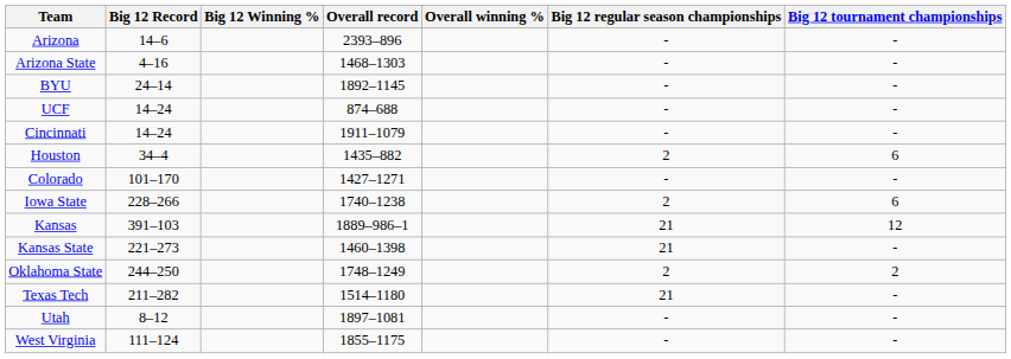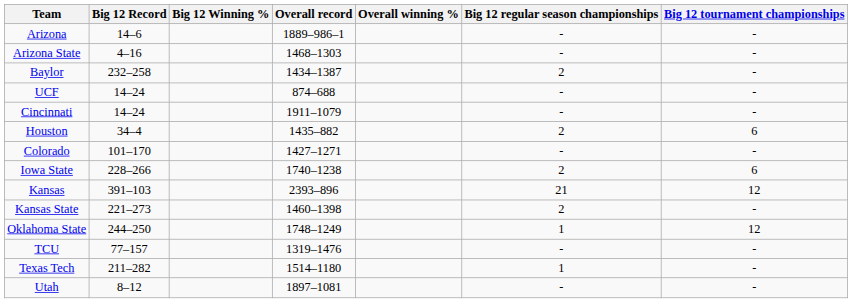Arizona | Overall record: 2393–896 -> 1889–986–1
+ row: Baylor | 232–258 | 1434–1387 | 2 | -
- row: BYU | 24–14 | 1892–1145 | - | -
Kansas | Overall record: 1889–986–1 -> 2393–896
Kansas State | Big 12 regular season championships: 21 -> 2
Oklahoma State | Big 12 regular season championships: 2 -> 1
Oklahoma State | Big 12 tournament championships: 2 -> 12
+ row: TCU | 77–157 | 1319–1476 | - | -
Texas Tech | Big 12 regular season championships: 21 -> 1
- row: West Virginia | 111–124 | 1855–1175 | - | -
